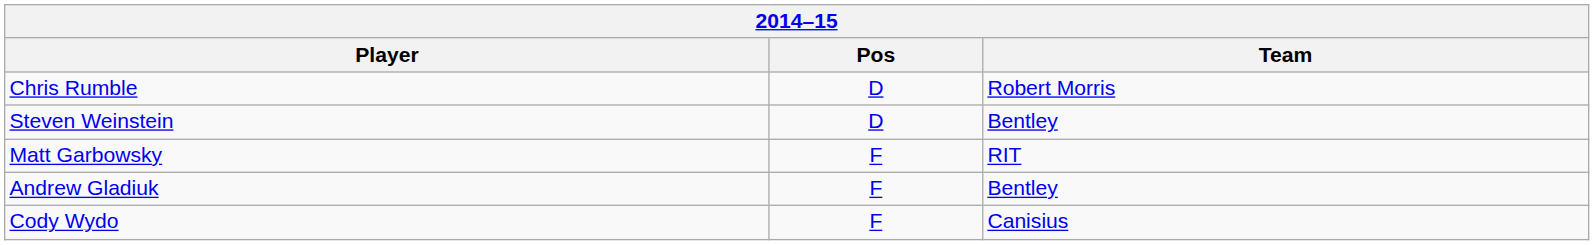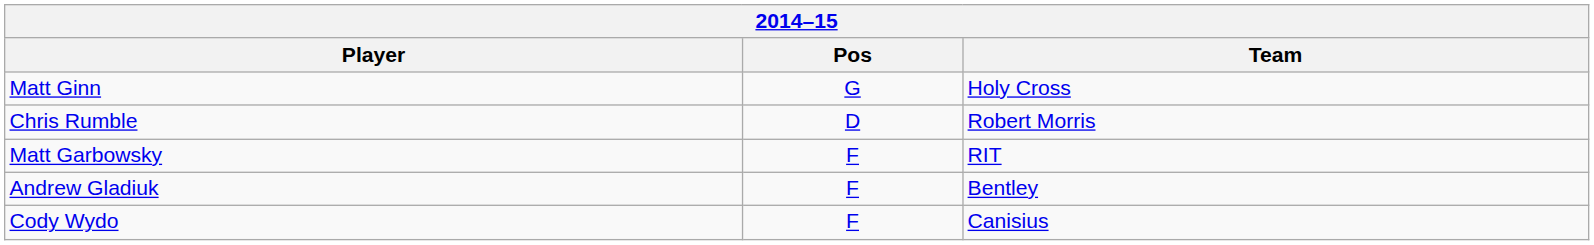+ row: Matt Ginn | G | Holy Cross
- row: Steven Weinstein | D | Bentley
